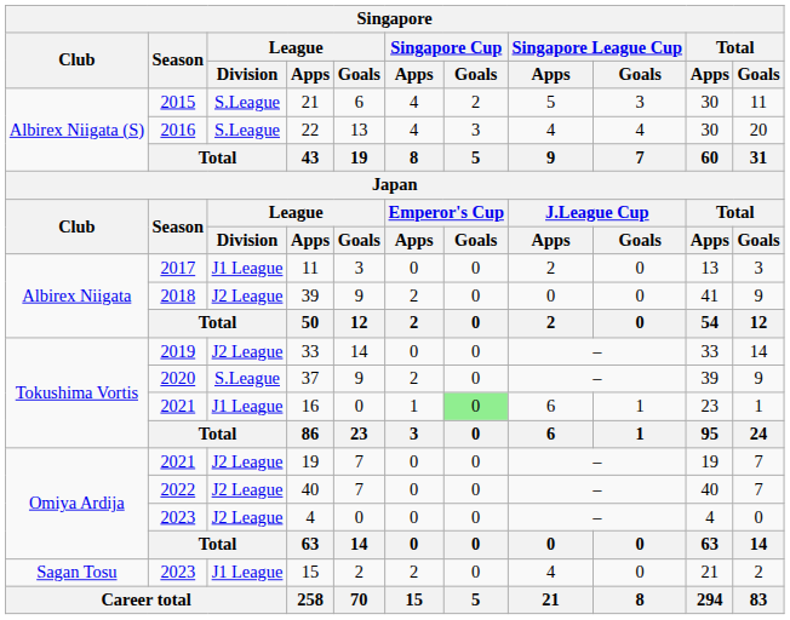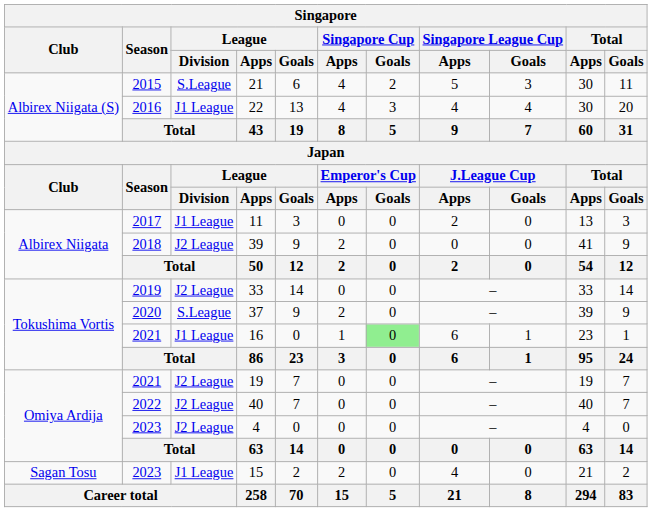22 | League / Division: S.League -> J1 League
